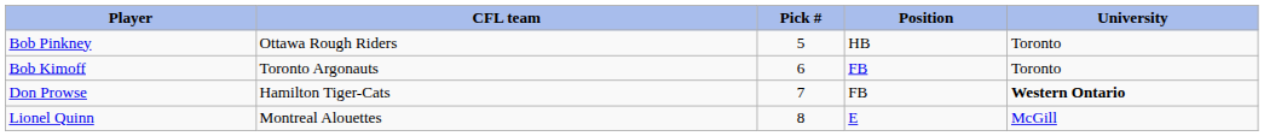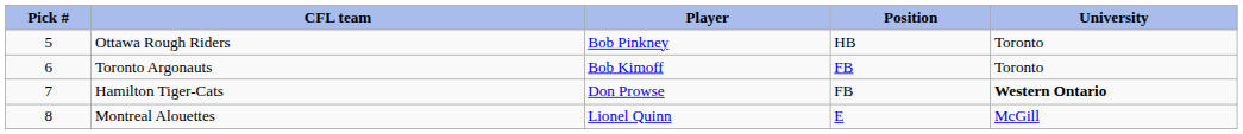columns swapped: Pick # <-> Player
